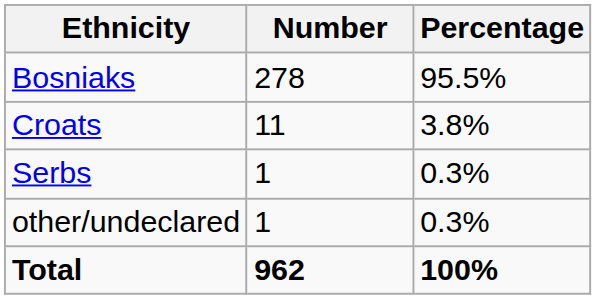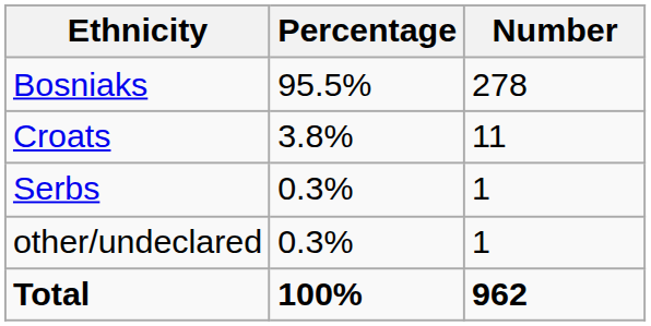columns swapped: Number <-> Percentage
